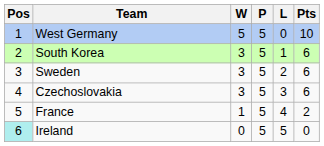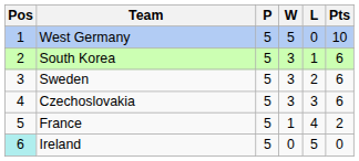columns swapped: P <-> W
